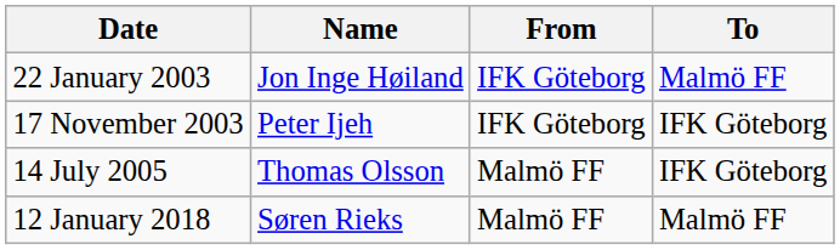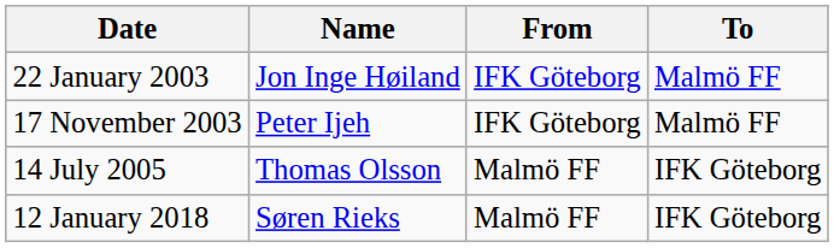17 November 2003 | To: IFK Göteborg -> Malmö FF
12 January 2018 | To: Malmö FF -> IFK Göteborg
